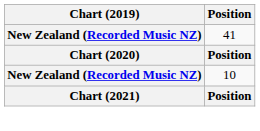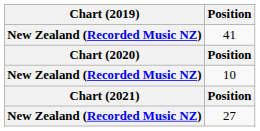+ row: New Zealand (Recorded Music NZ) | 27
